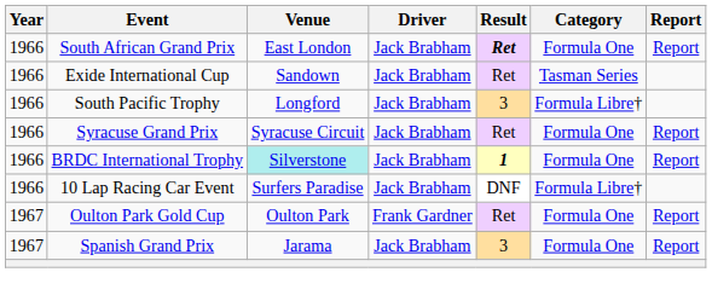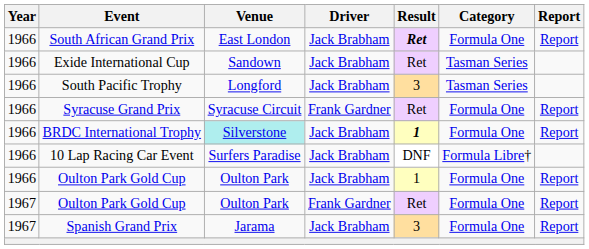South Pacific Trophy | Category: Formula Libre† -> Tasman Series
Syracuse Grand Prix | Driver: Jack Brabham -> Frank Gardner
+ row: 1966 | Oulton Park Gold Cup | Oulton Park | Jack Brabham | 1 | Formula One | Report
